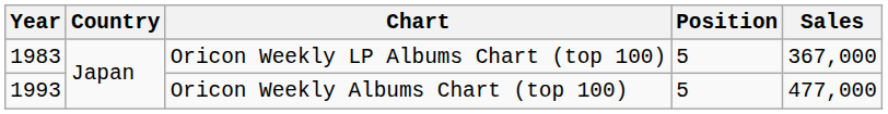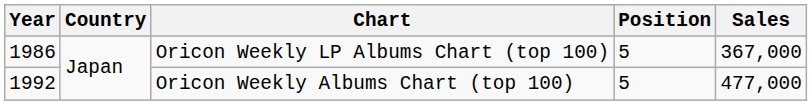Oricon Weekly LP Albums Chart (top 100) | Year: 1983 -> 1986
Oricon Weekly Albums Chart (top 100) | Year: 1993 -> 1992
